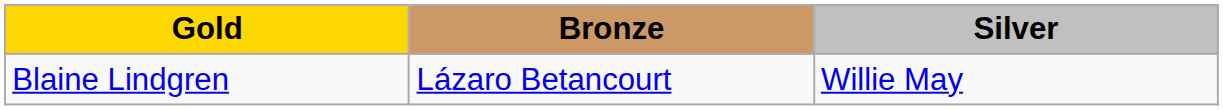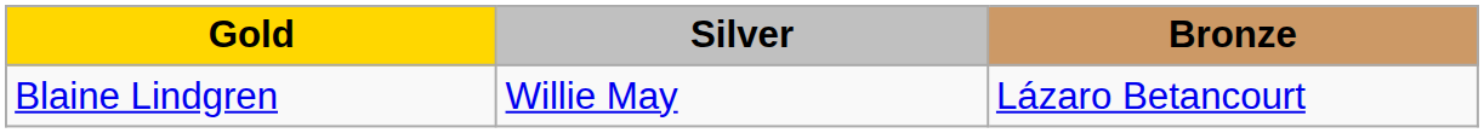columns swapped: Silver <-> Bronze
